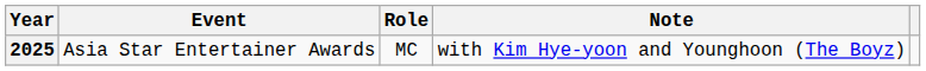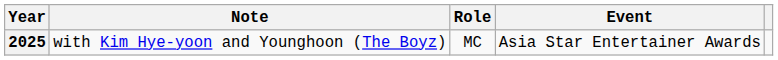columns swapped: Event <-> Note
